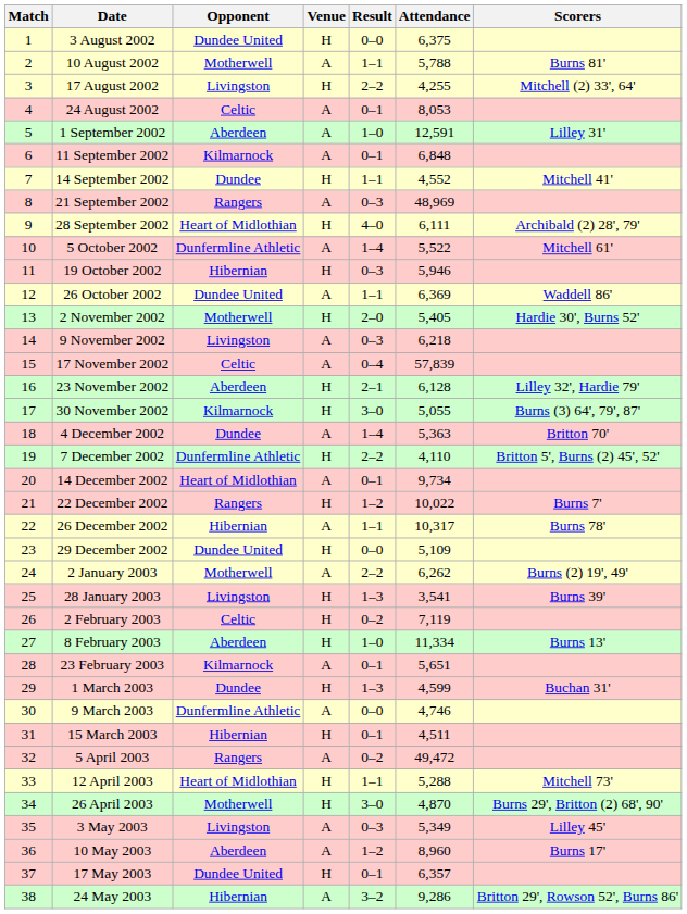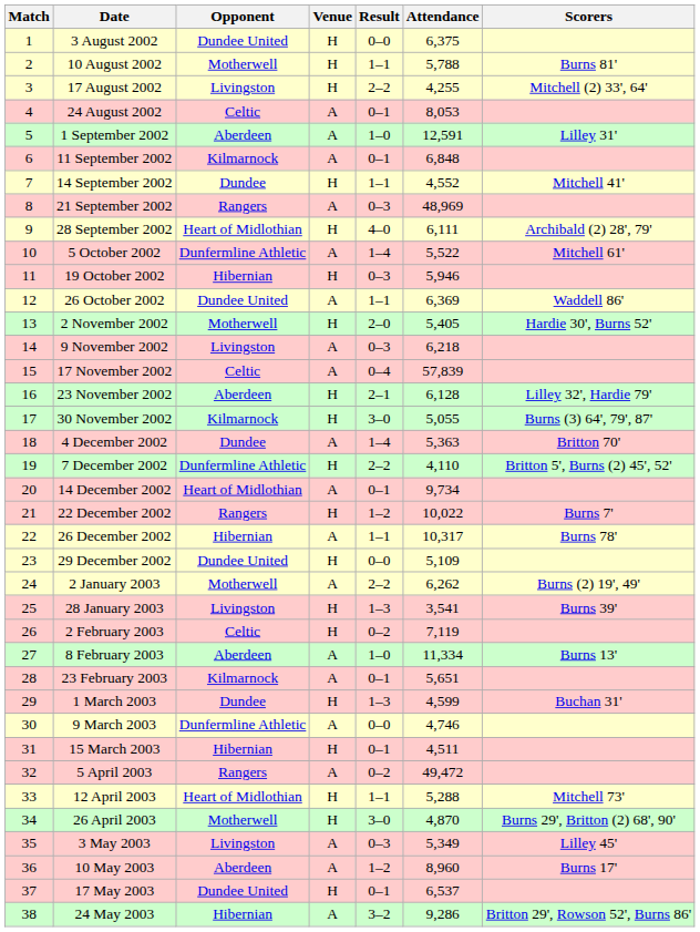10 August 2002 | Venue: A -> H
8 February 2003 | Venue: H -> A
17 May 2003 | Attendance: 6,357 -> 6,537
